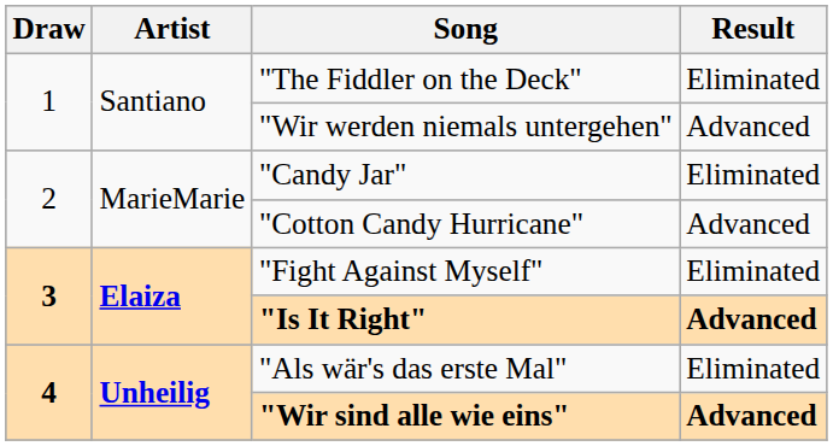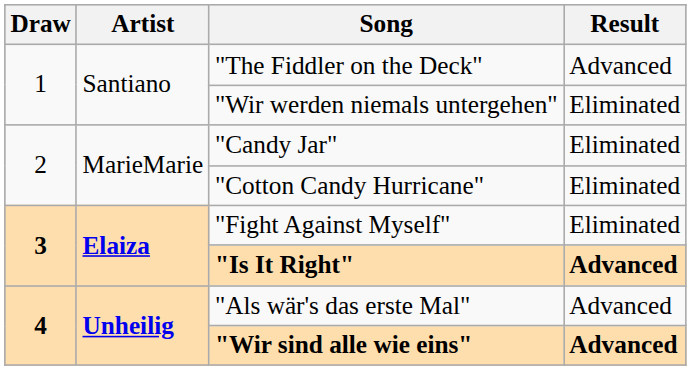"The Fiddler on the Deck" | Result: Eliminated -> Advanced
"Wir werden niemals untergehen" | Result: Advanced -> Eliminated
"Cotton Candy Hurricane" | Result: Advanced -> Eliminated
"Als wär's das erste Mal" | Result: Eliminated -> Advanced
